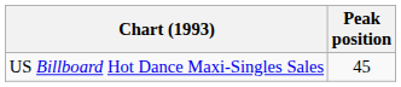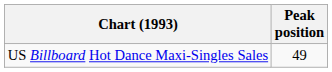US Billboard Hot Dance Maxi-Singles Sales | Peak position: 45 -> 49
